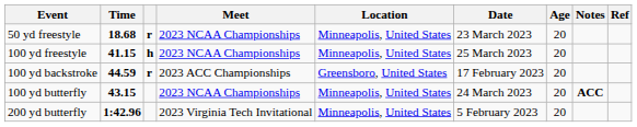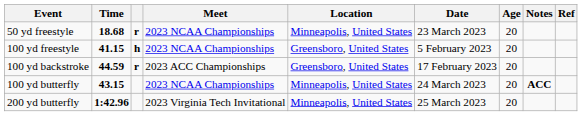100 yd freestyle | Location: Minneapolis, United States -> Greensboro, United States
100 yd freestyle | Date: 25 March 2023 -> 5 February 2023
200 yd butterfly | Date: 5 February 2023 -> 25 March 2023
